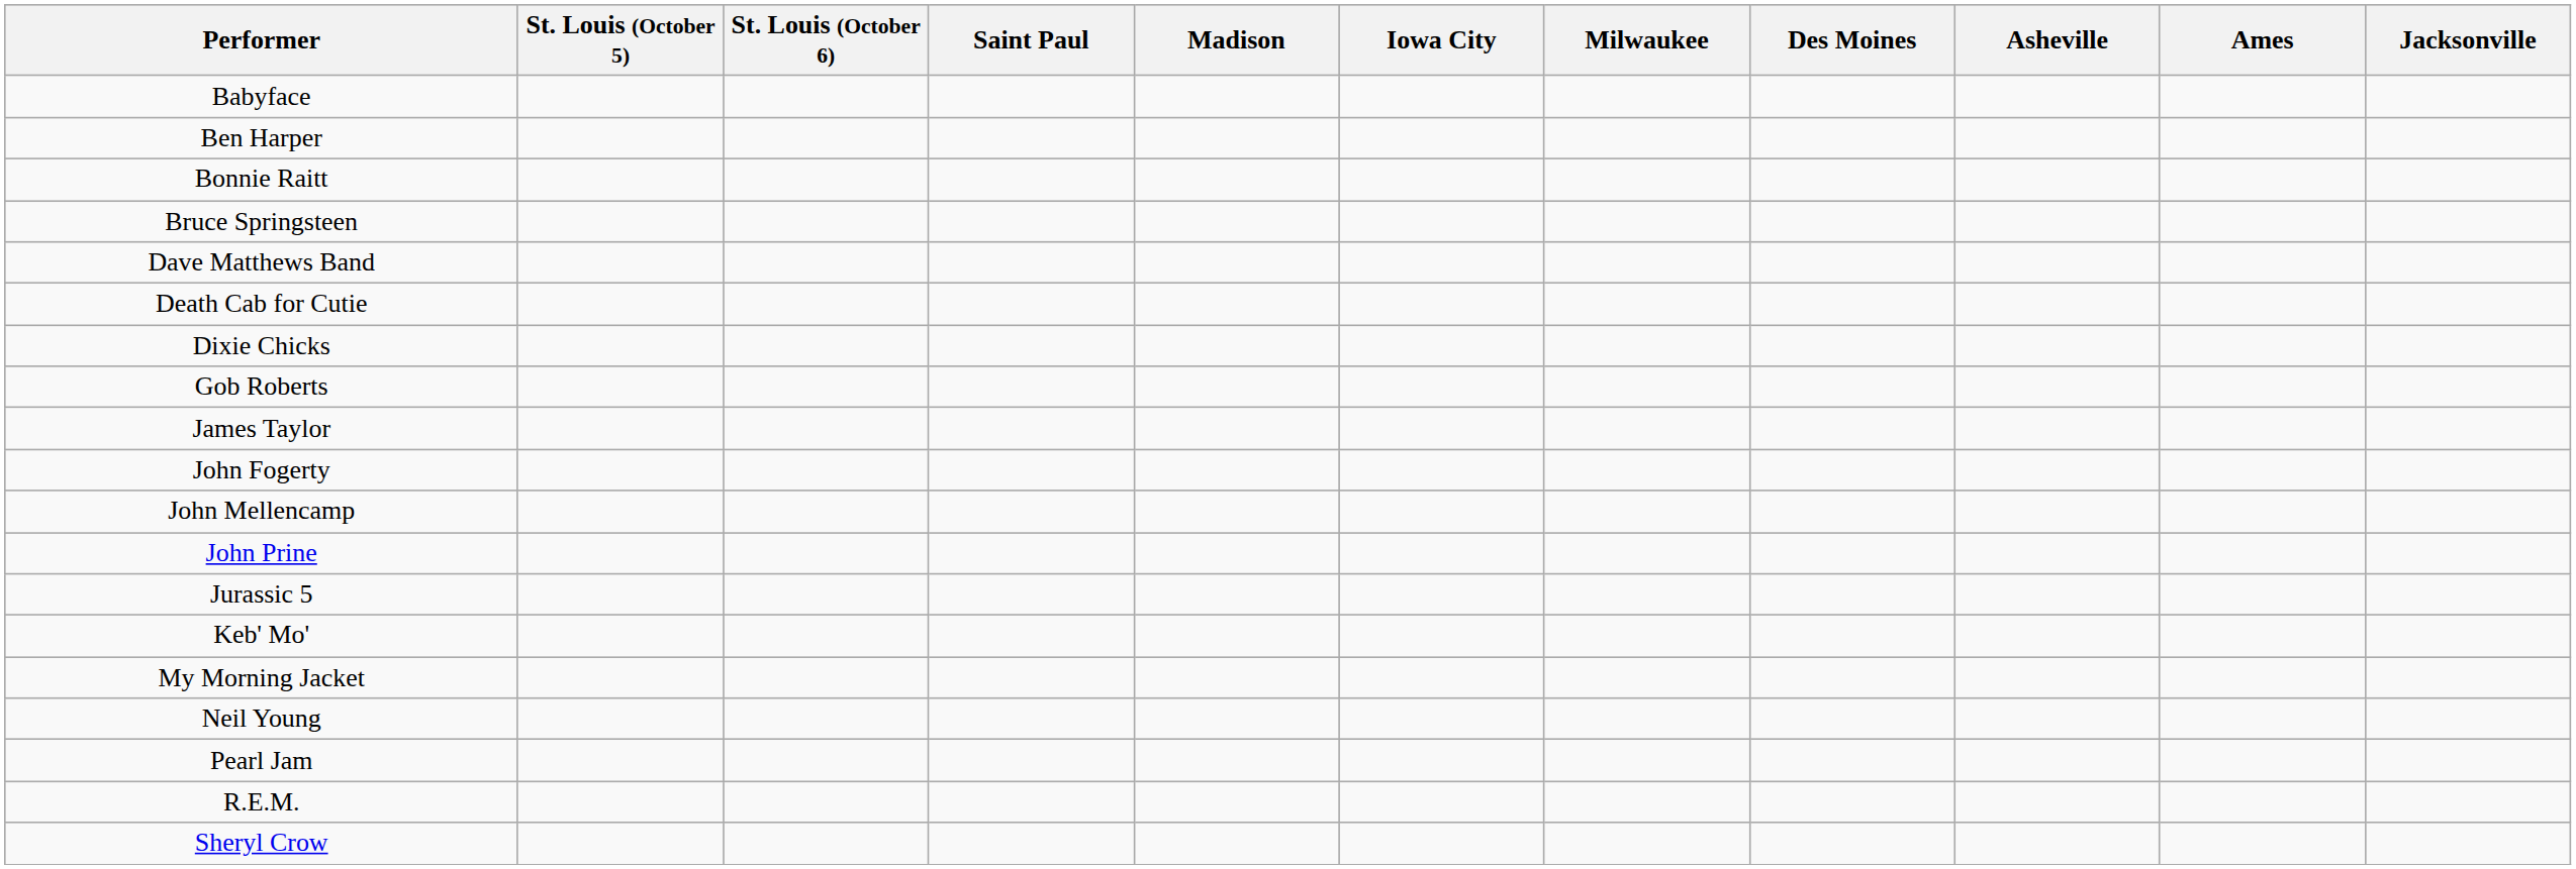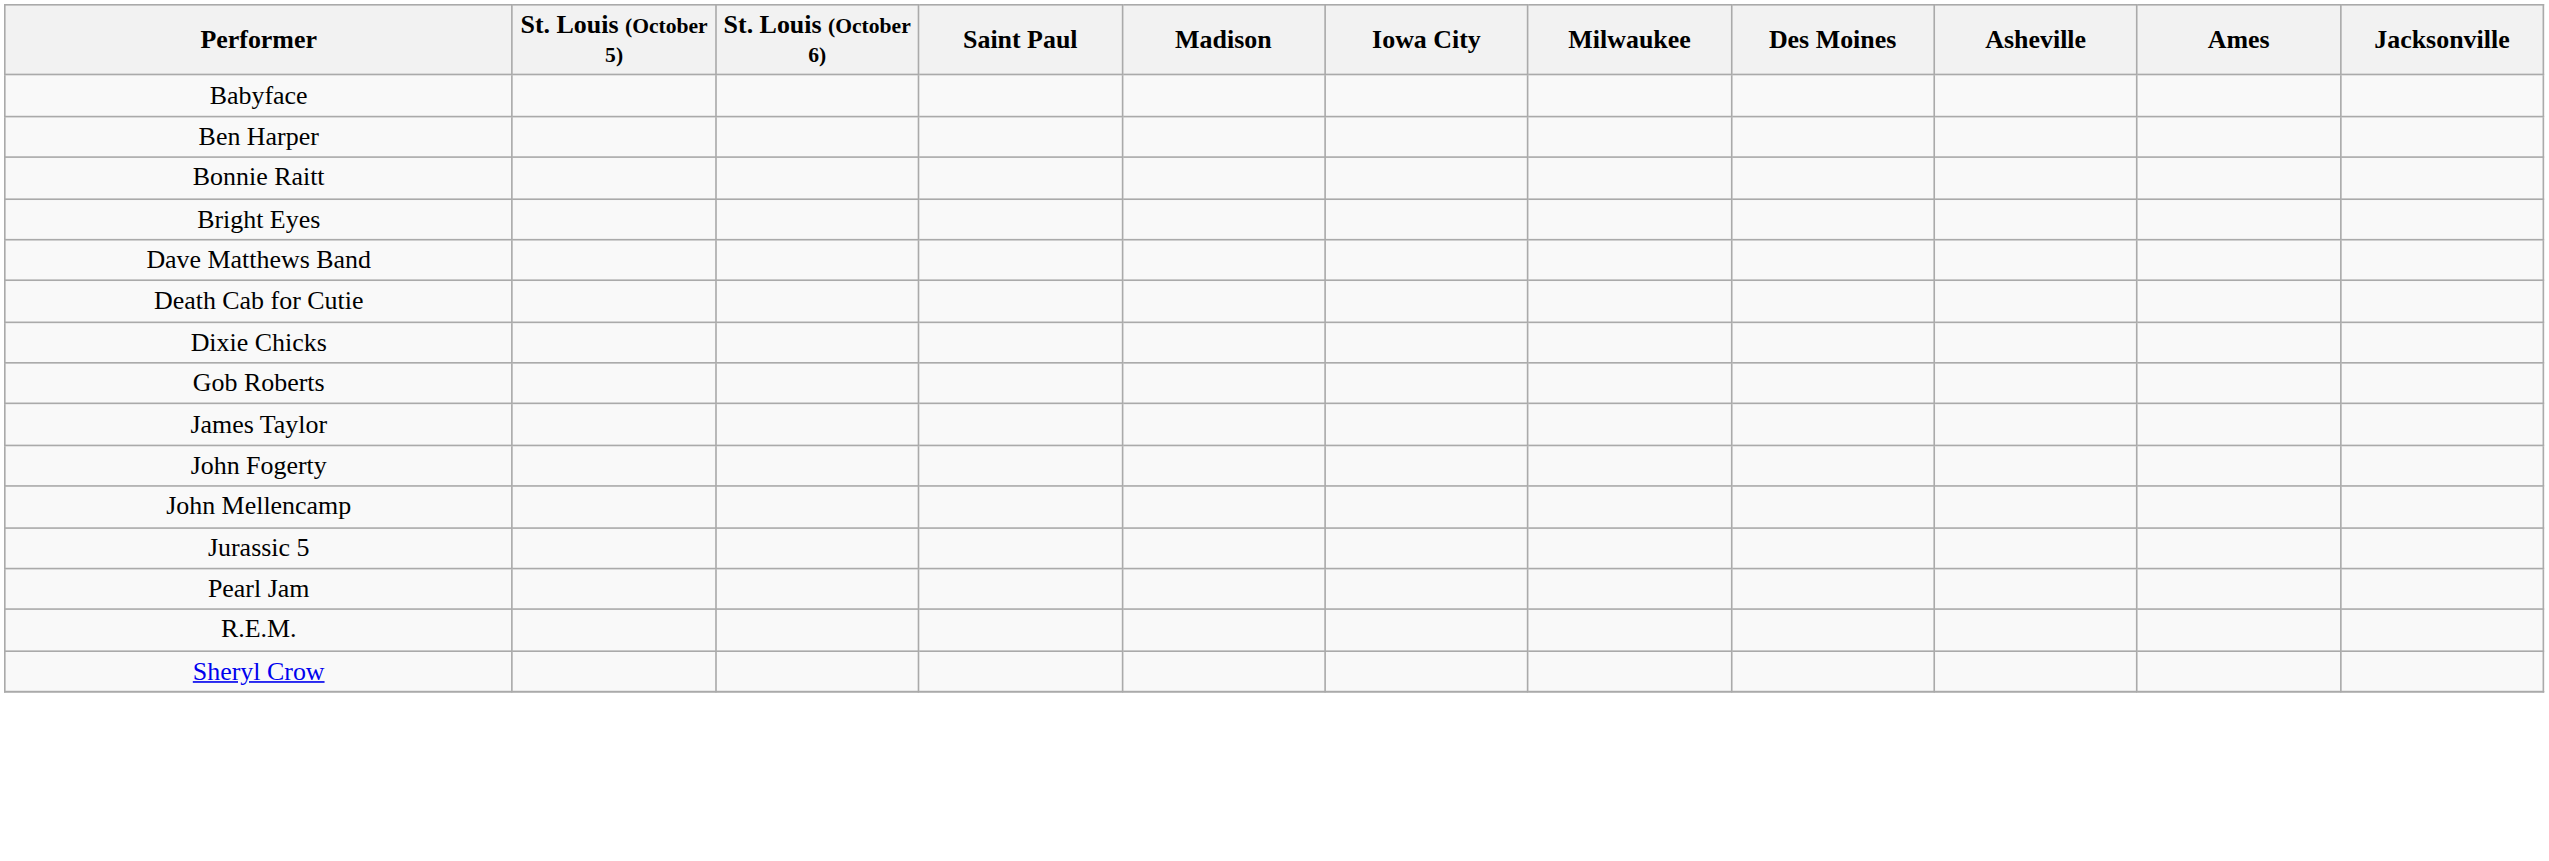+ row: Bright Eyes
- row: Bruce Springsteen
- row: John Prine
- row: Keb' Mo'
- row: My Morning Jacket
- row: Neil Young
